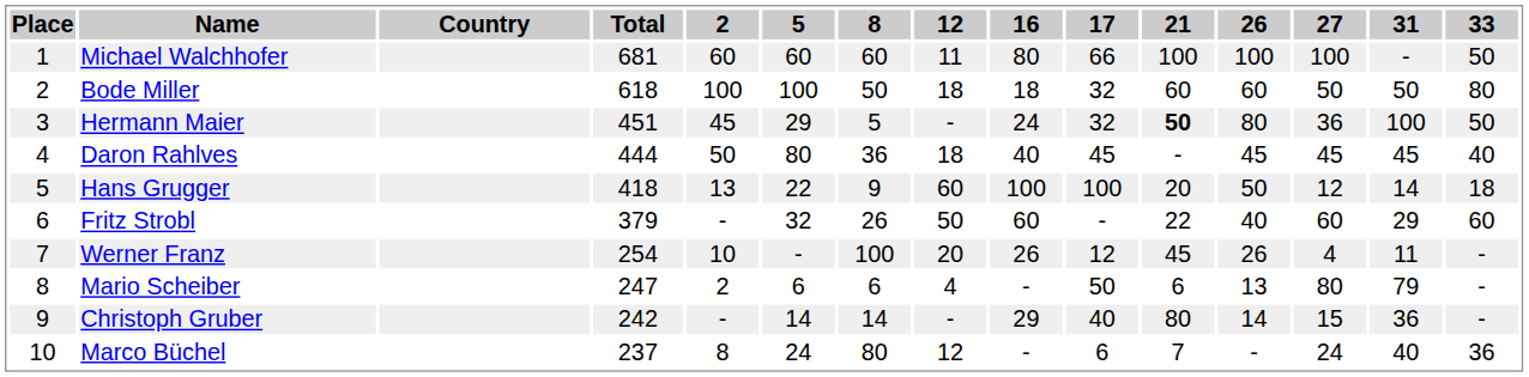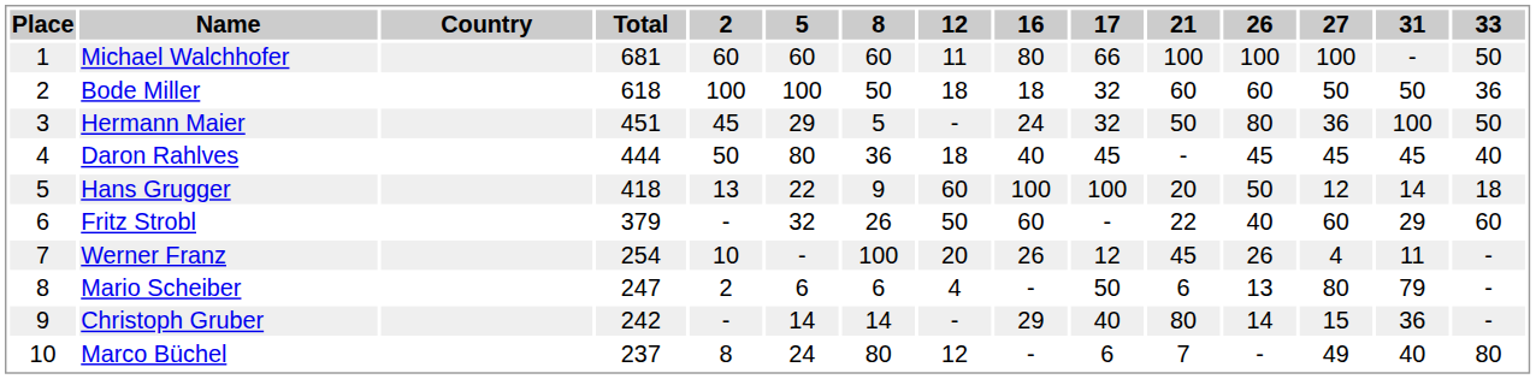Bode Miller | 33: 80 -> 36
Hermann Maier | 21: bold -> normal
Marco Büchel | 27: 24 -> 49
Marco Büchel | 33: 36 -> 80
